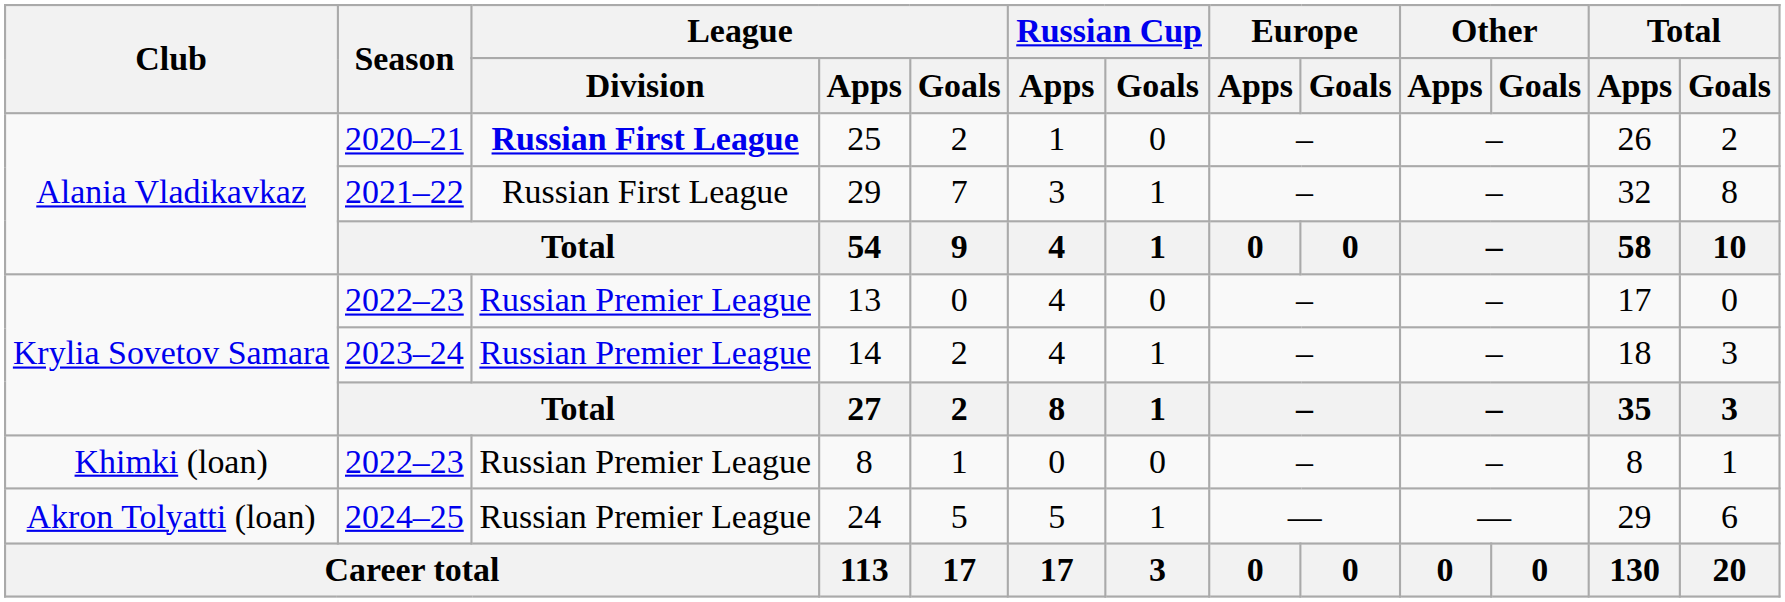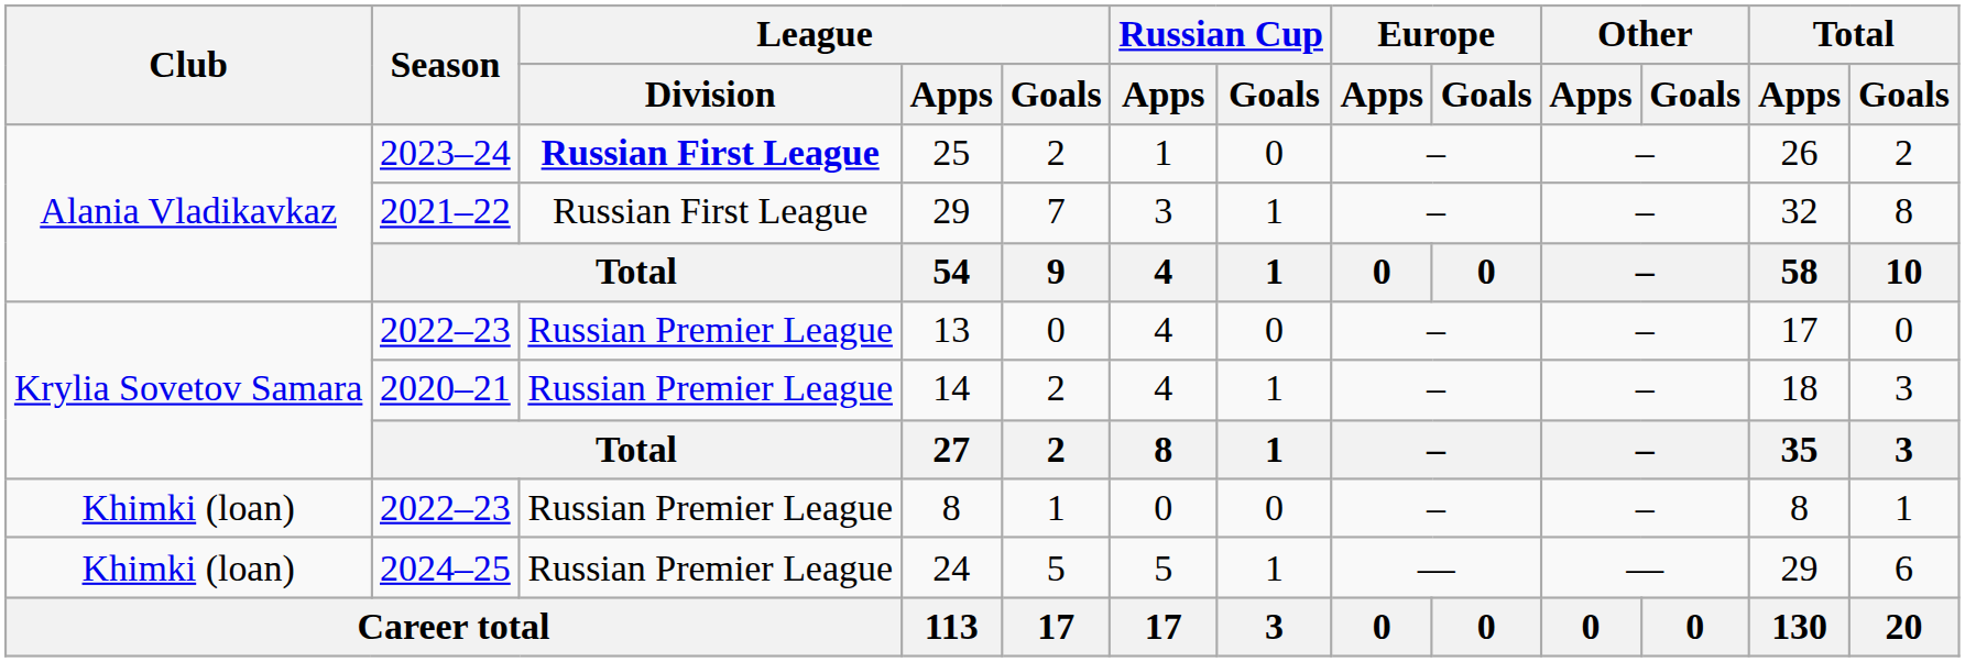25 | Season: 2020–21 -> 2023–24
14 | Season: 2023–24 -> 2020–21
24 | Club: Akron Tolyatti (loan) -> Khimki (loan)
